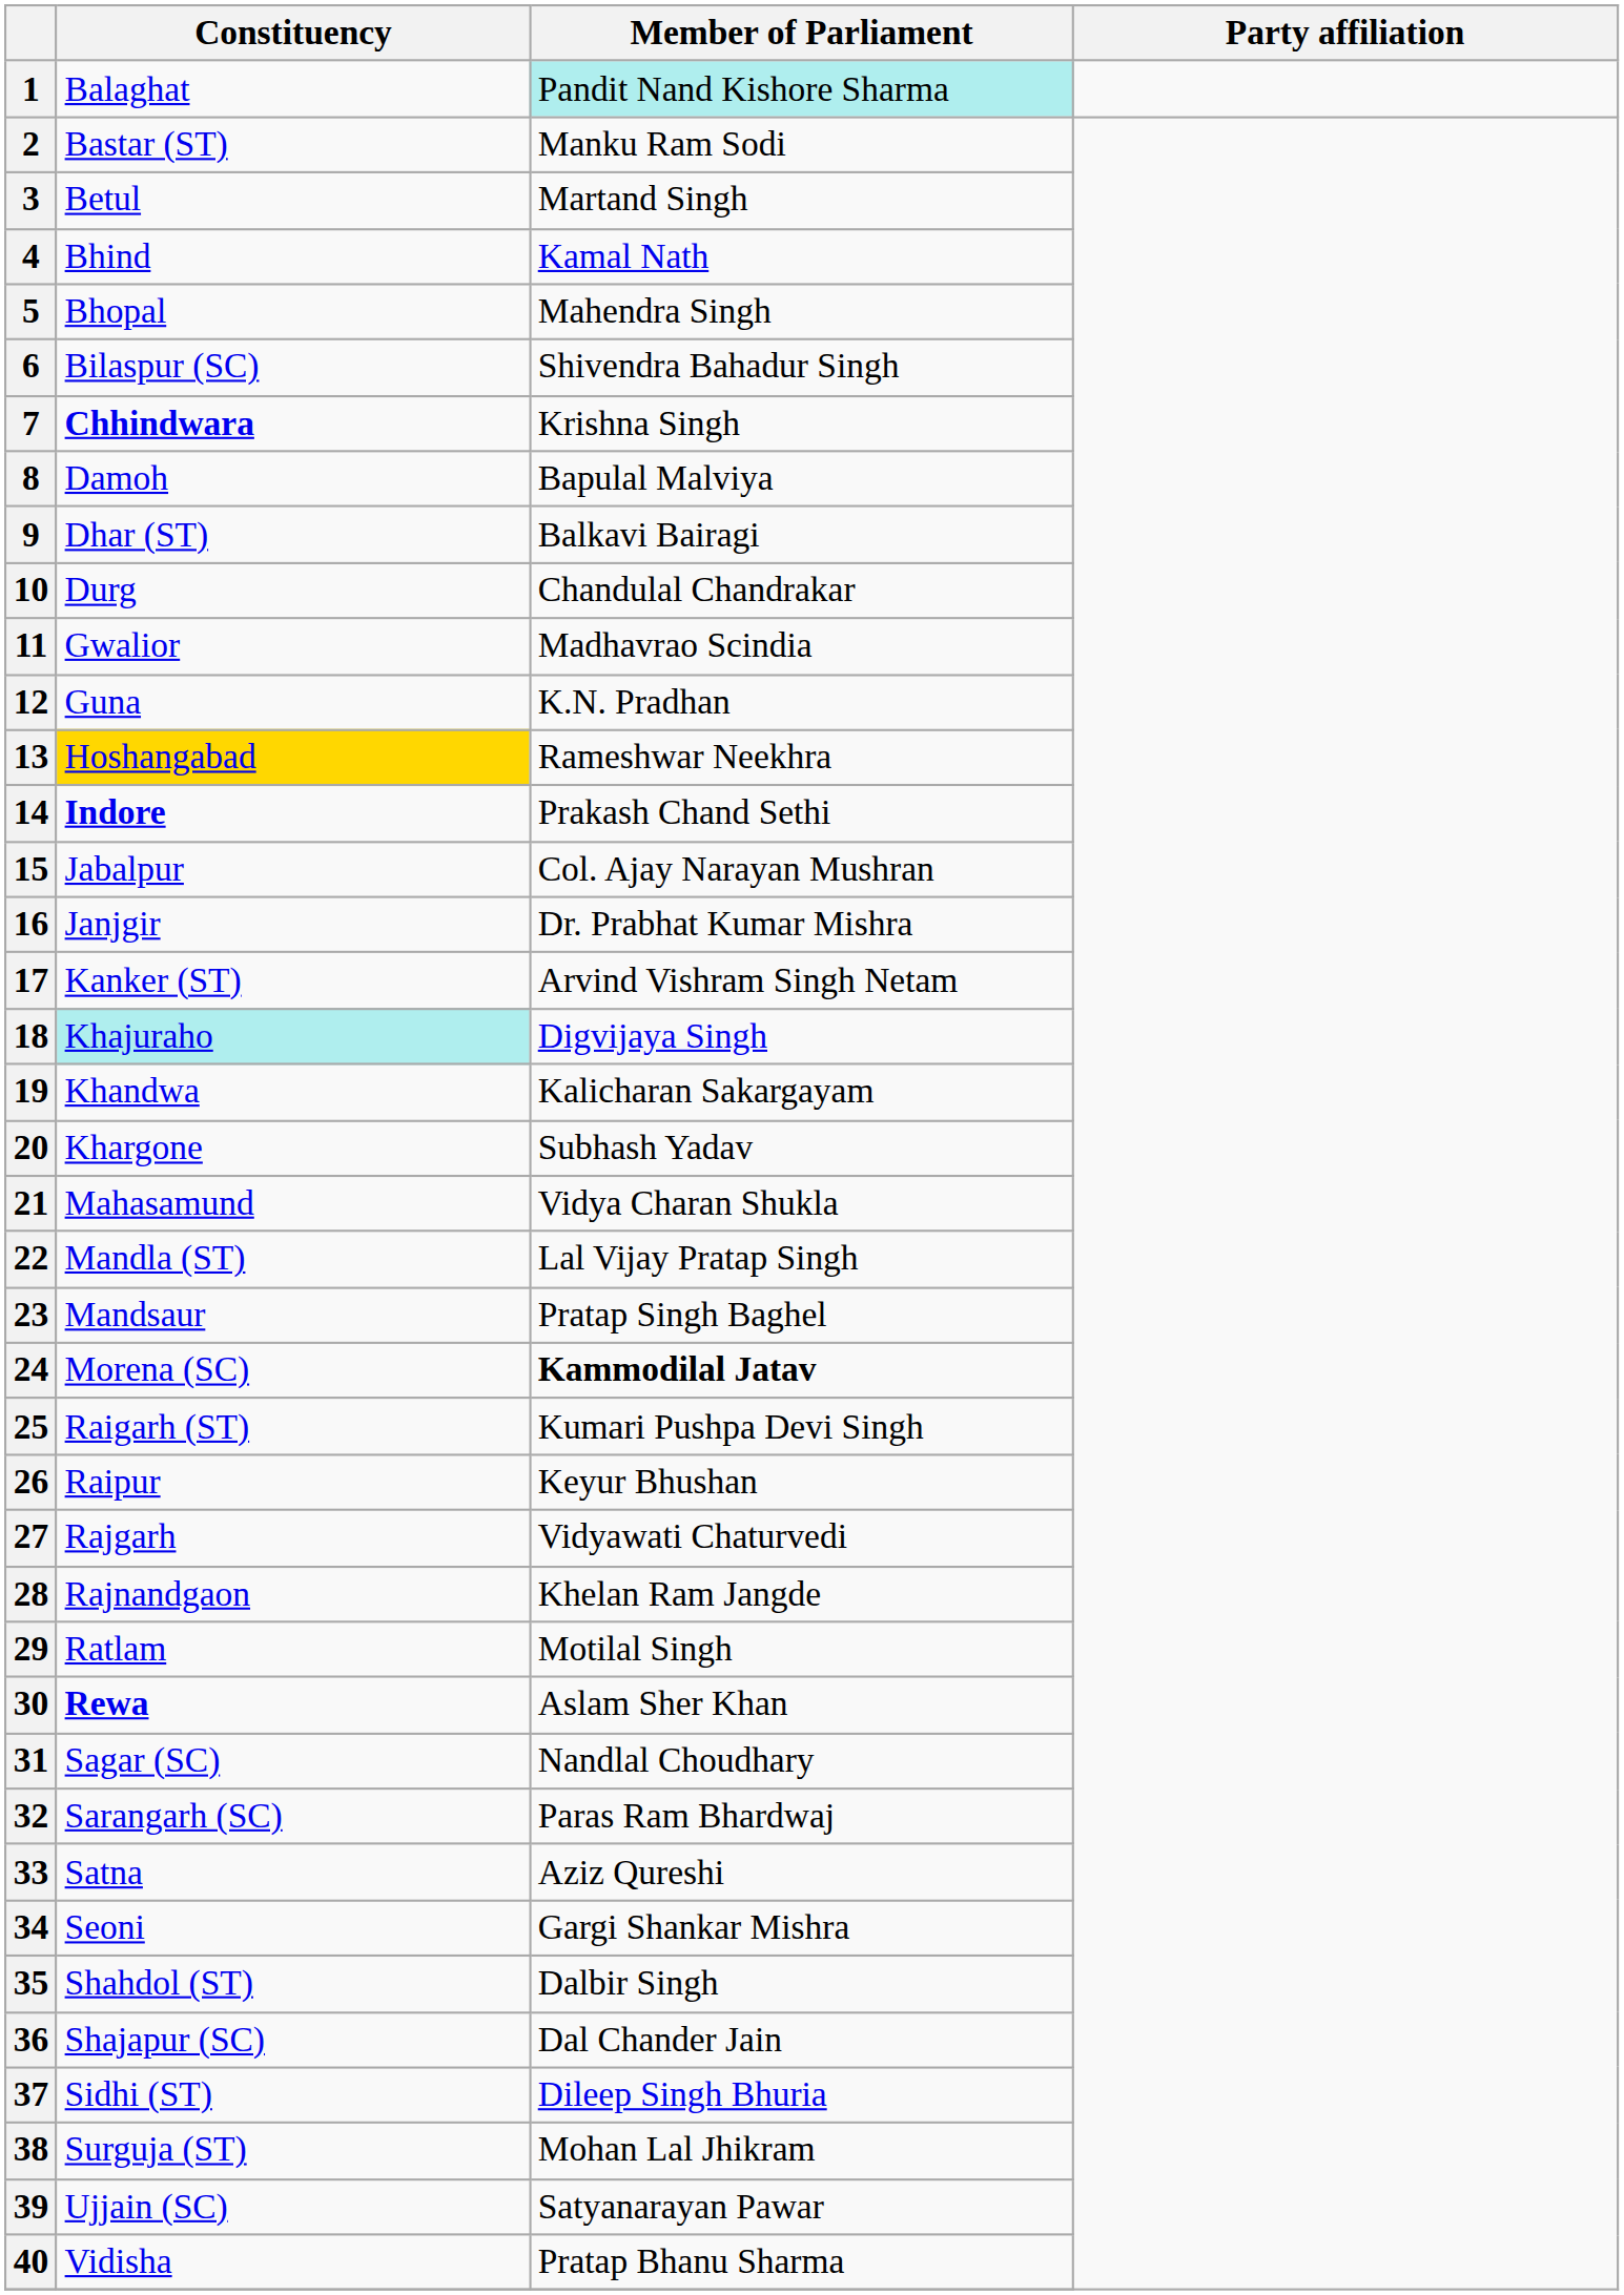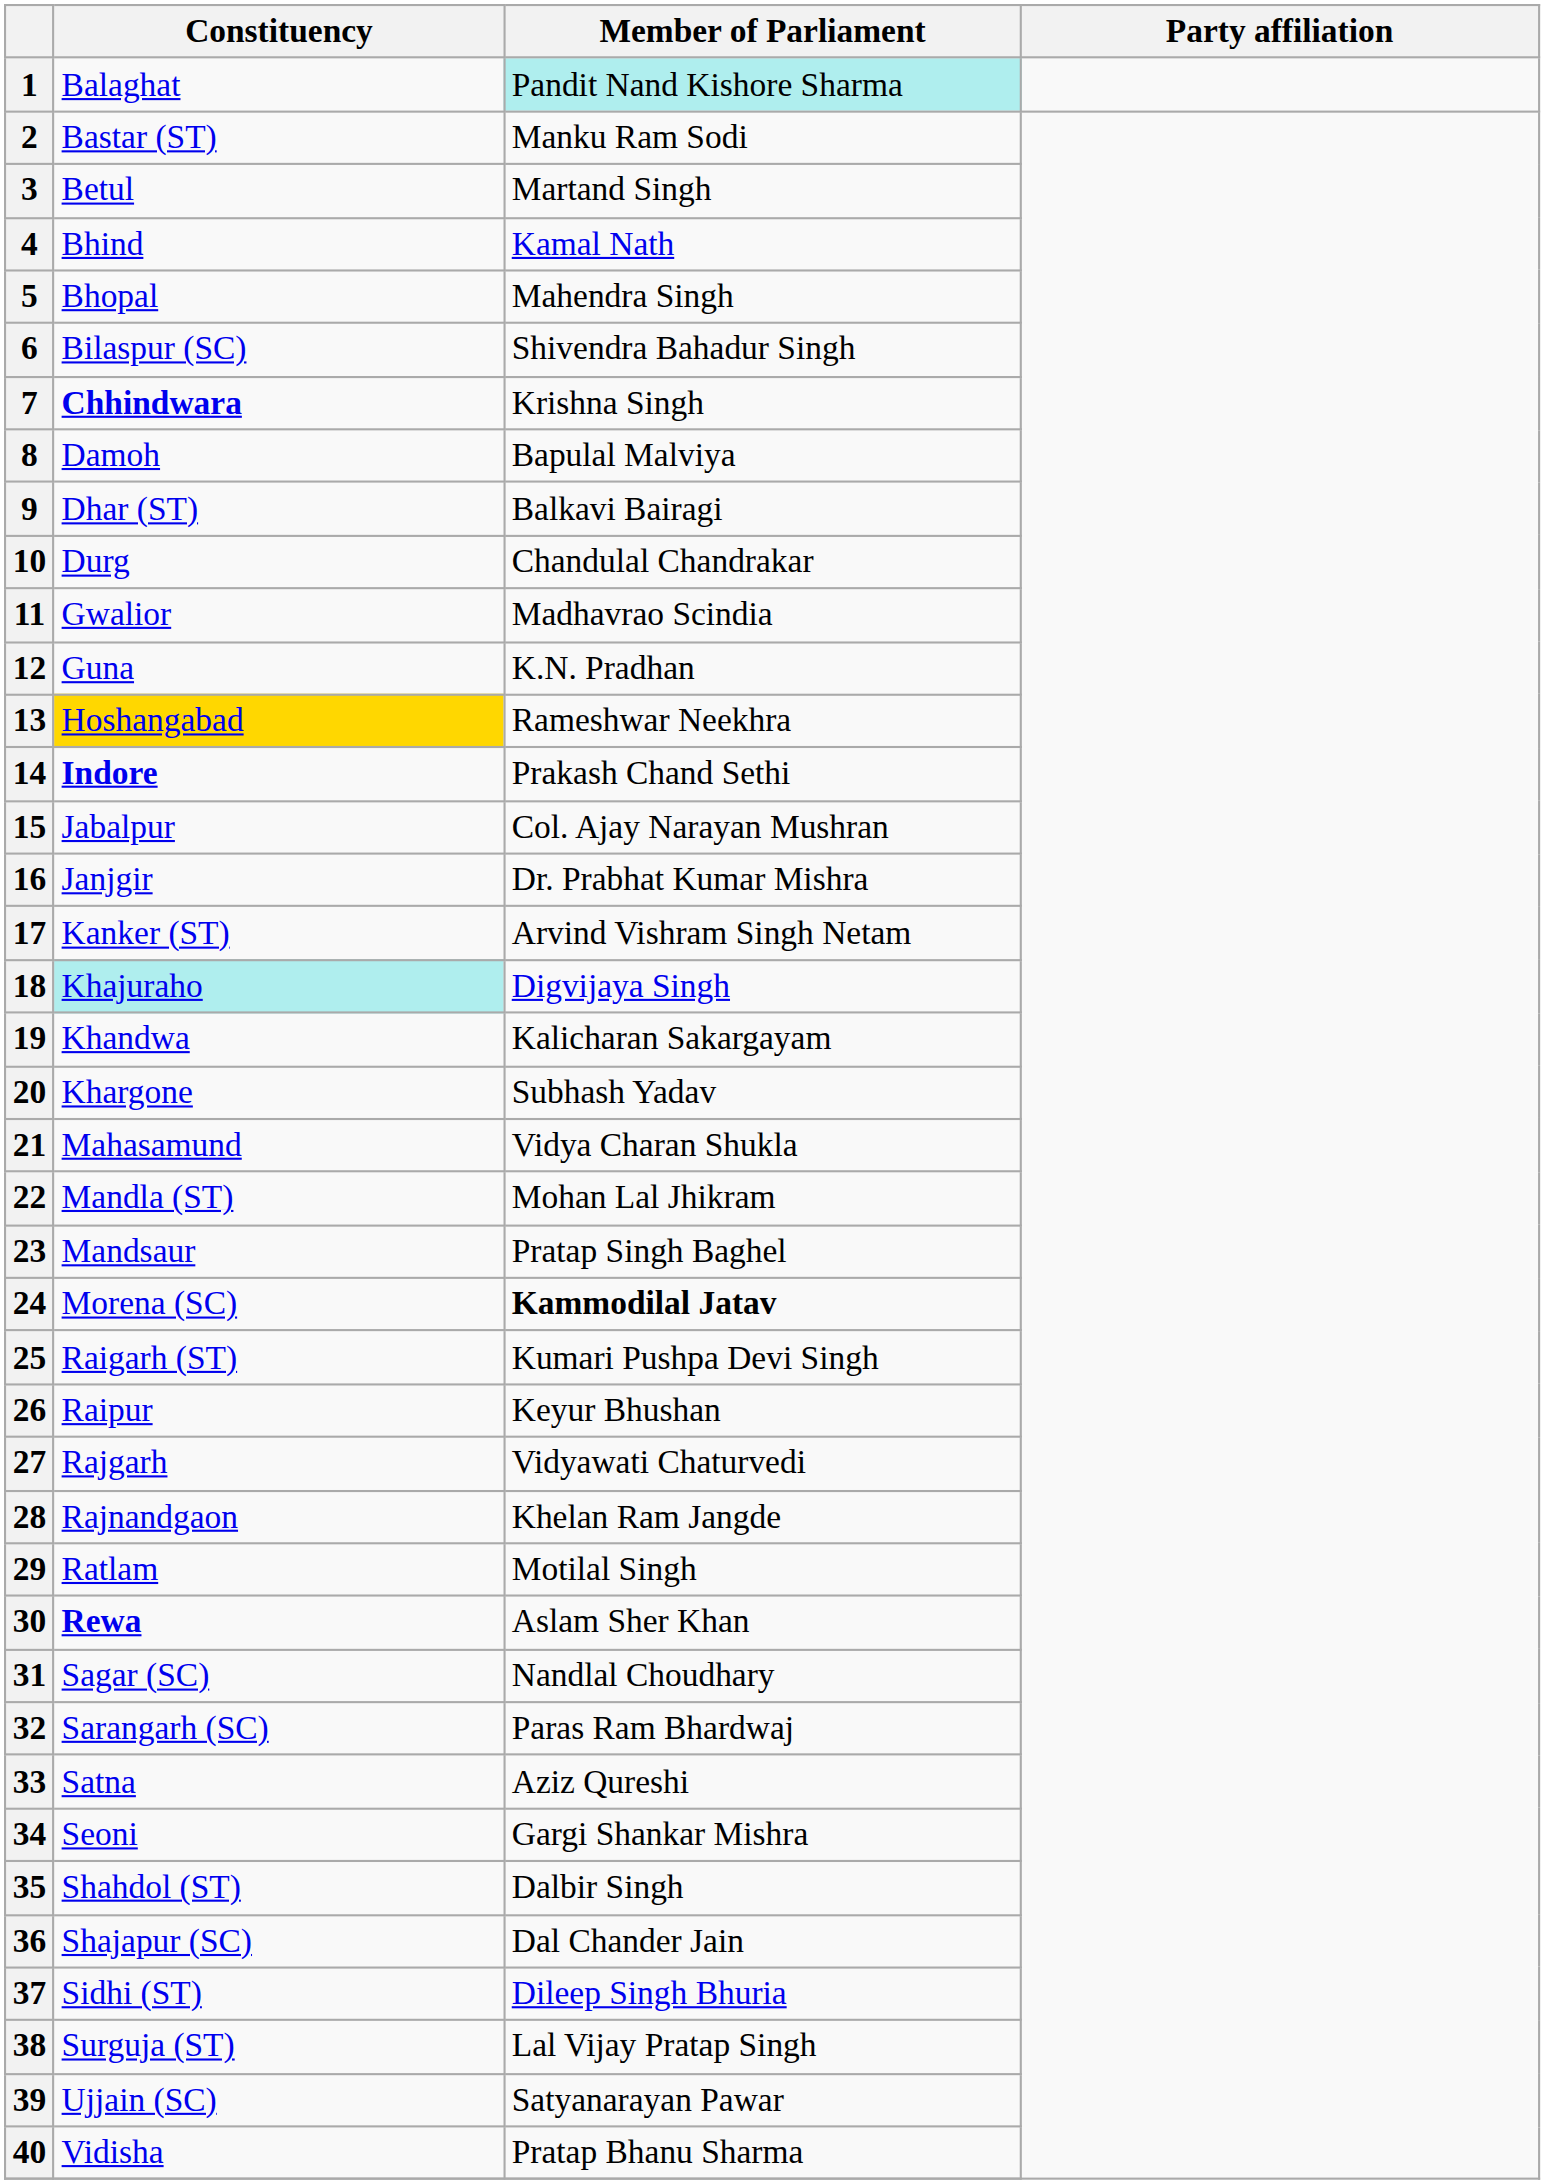22 | Member of Parliament: Lal Vijay Pratap Singh -> Mohan Lal Jhikram
38 | Member of Parliament: Mohan Lal Jhikram -> Lal Vijay Pratap Singh
